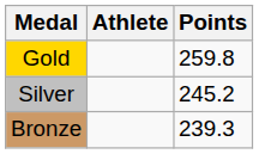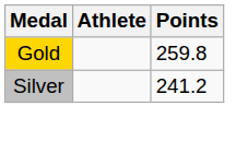Silver | Points: 245.2 -> 241.2
- row: Bronze | 239.3
